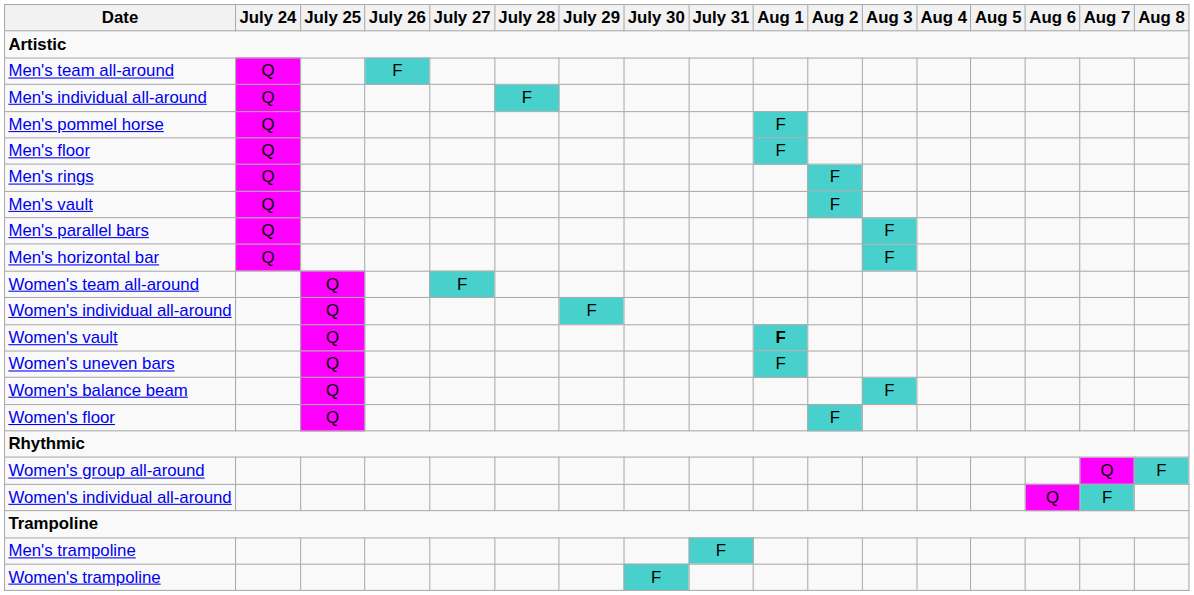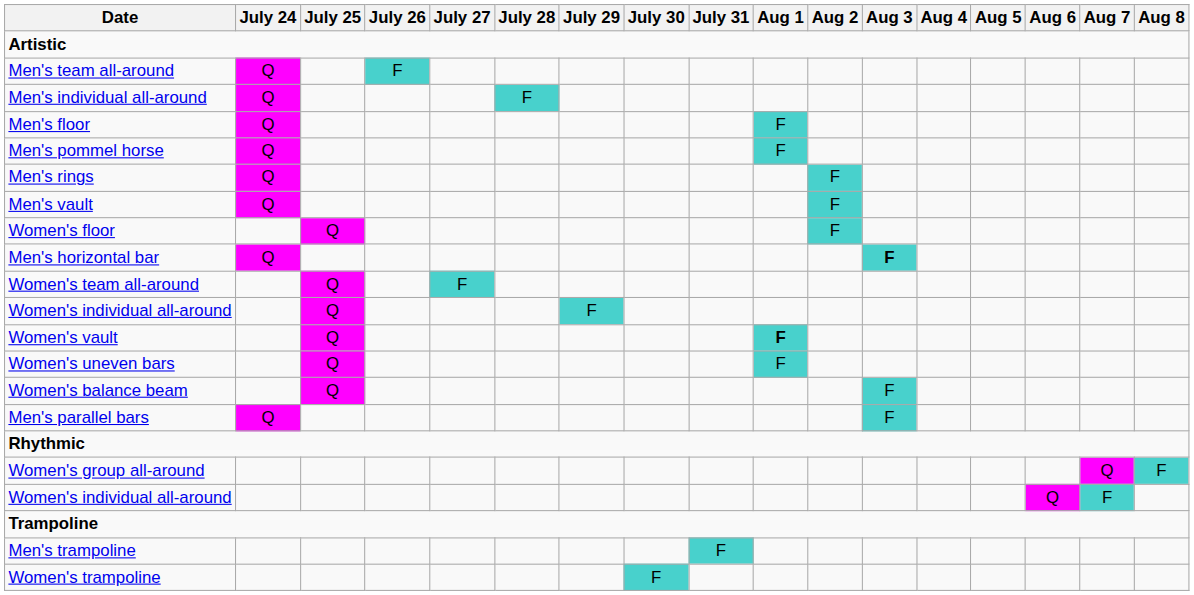rows swapped: Men's floor <-> Men's pommel horse
rows swapped: Men's parallel bars <-> Women's floor
Men's horizontal bar | Aug 3: normal -> bold
